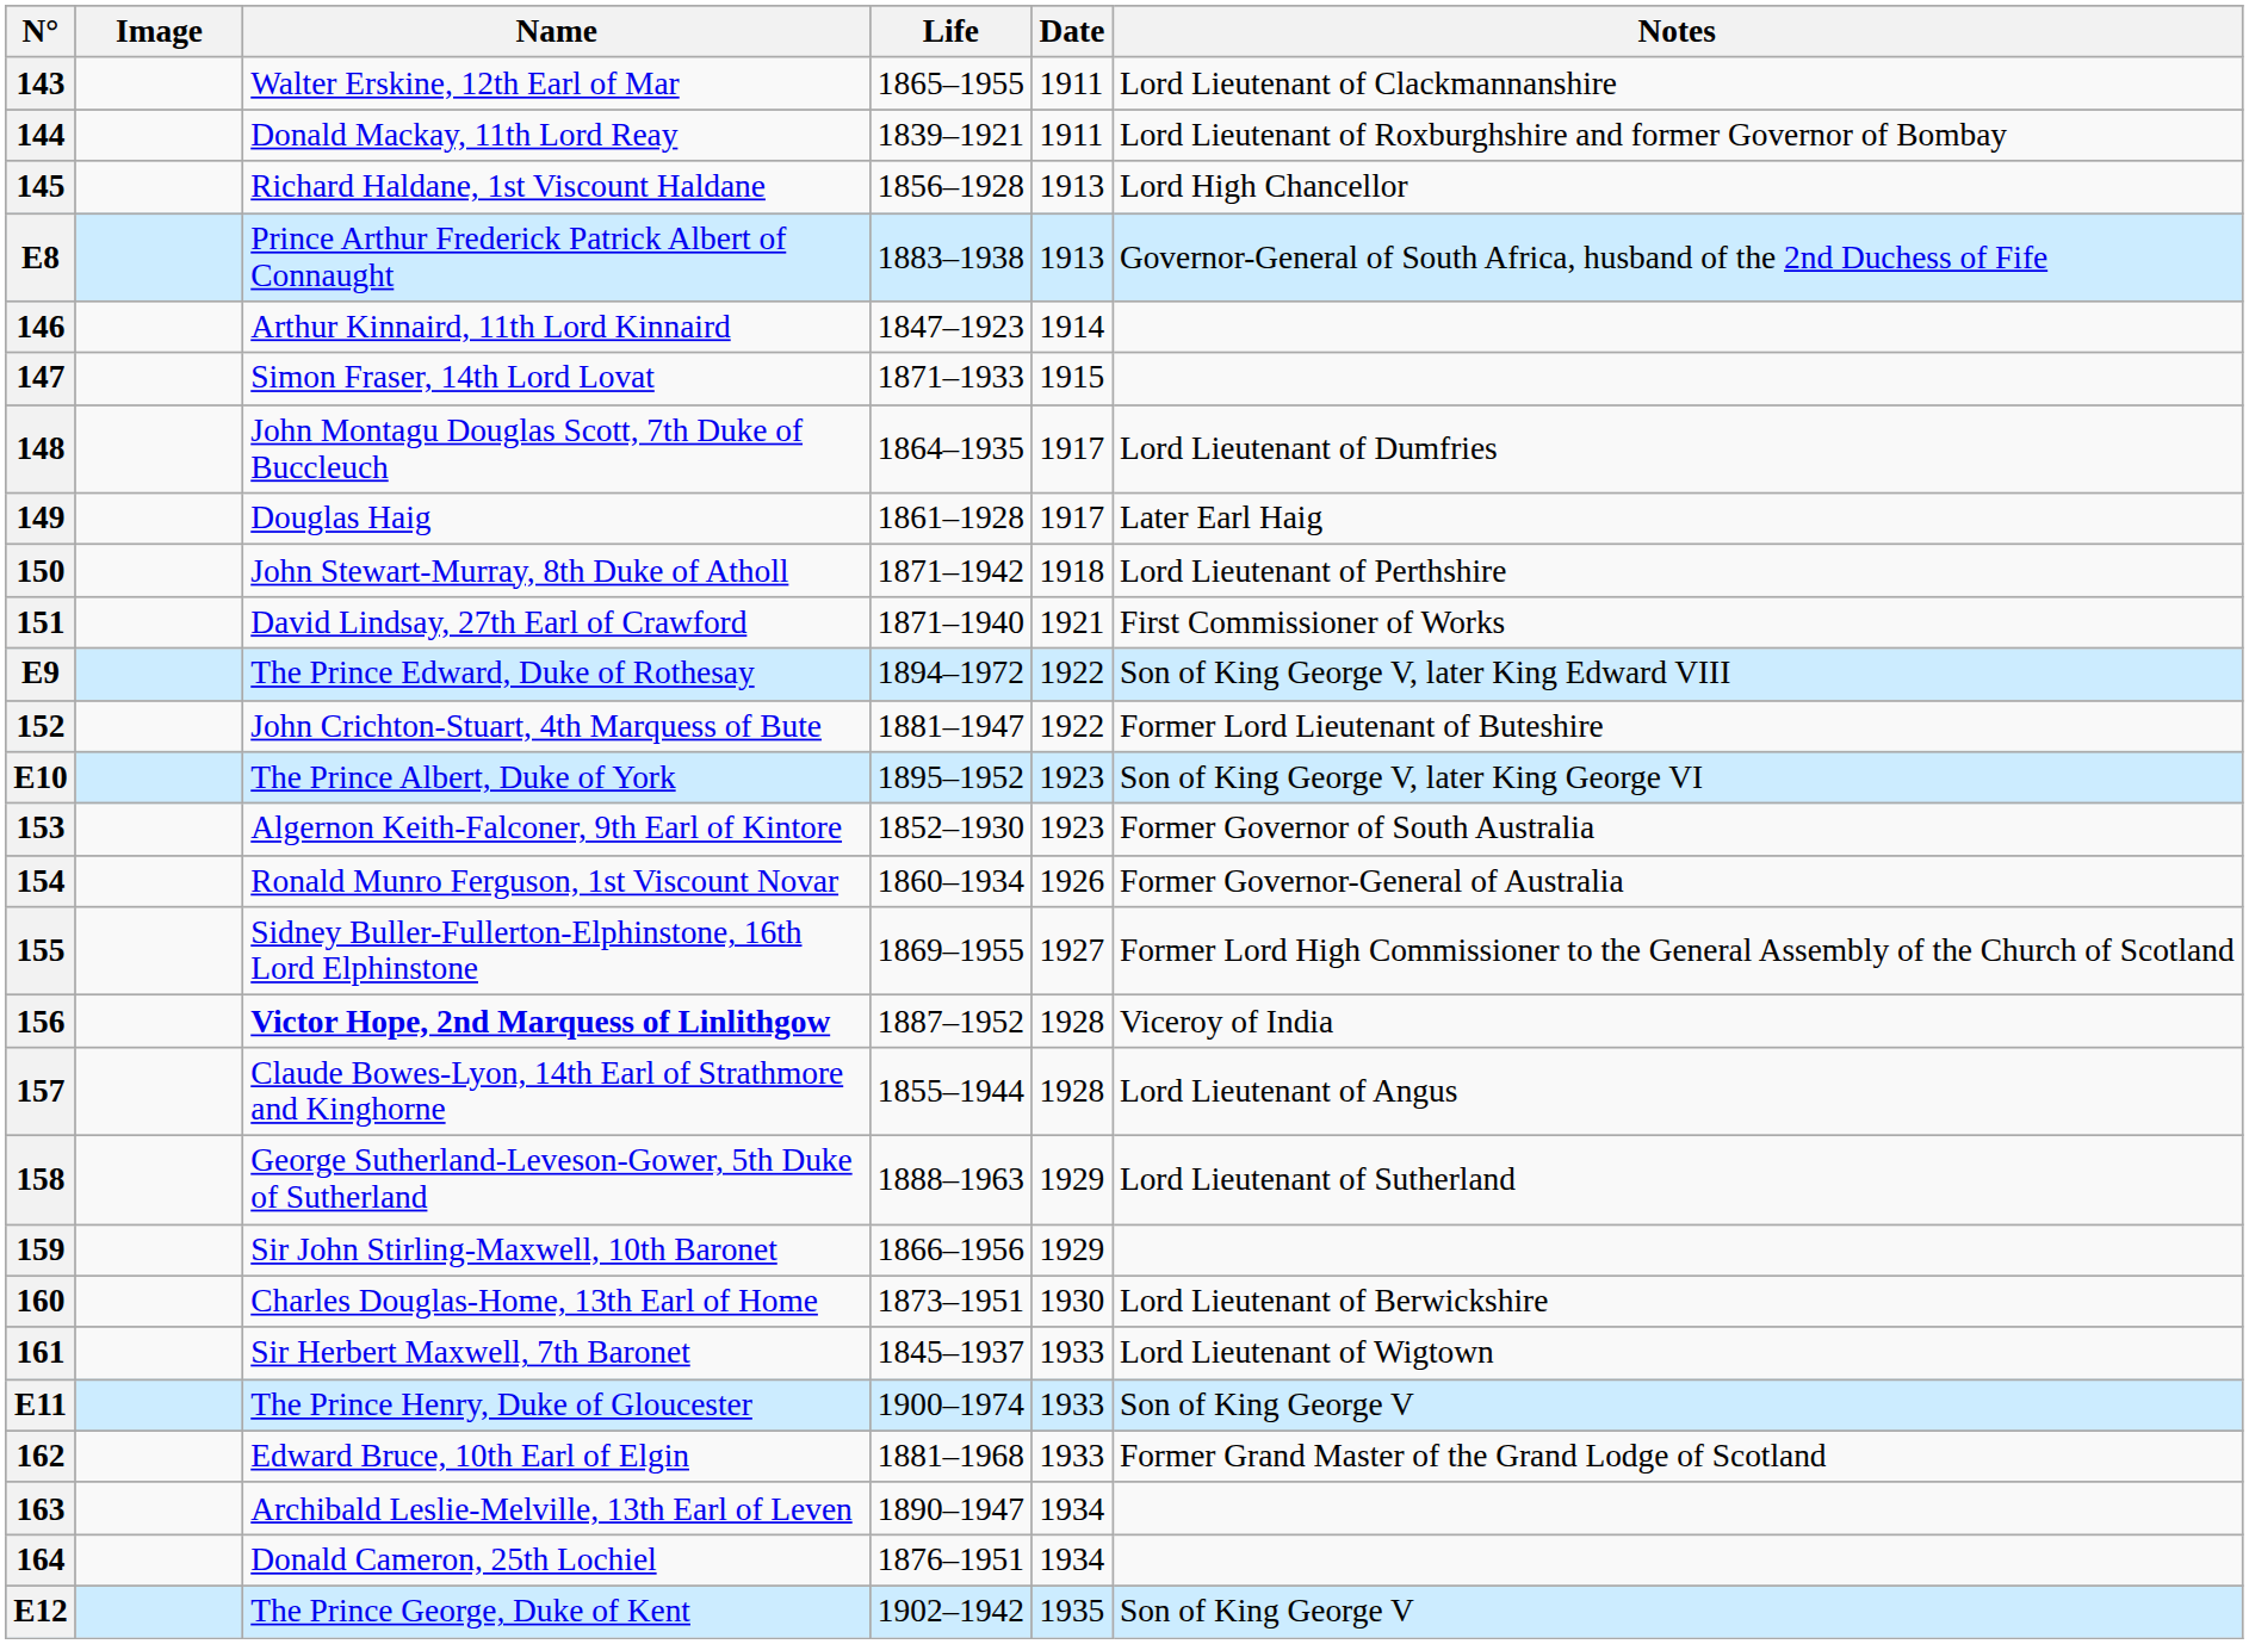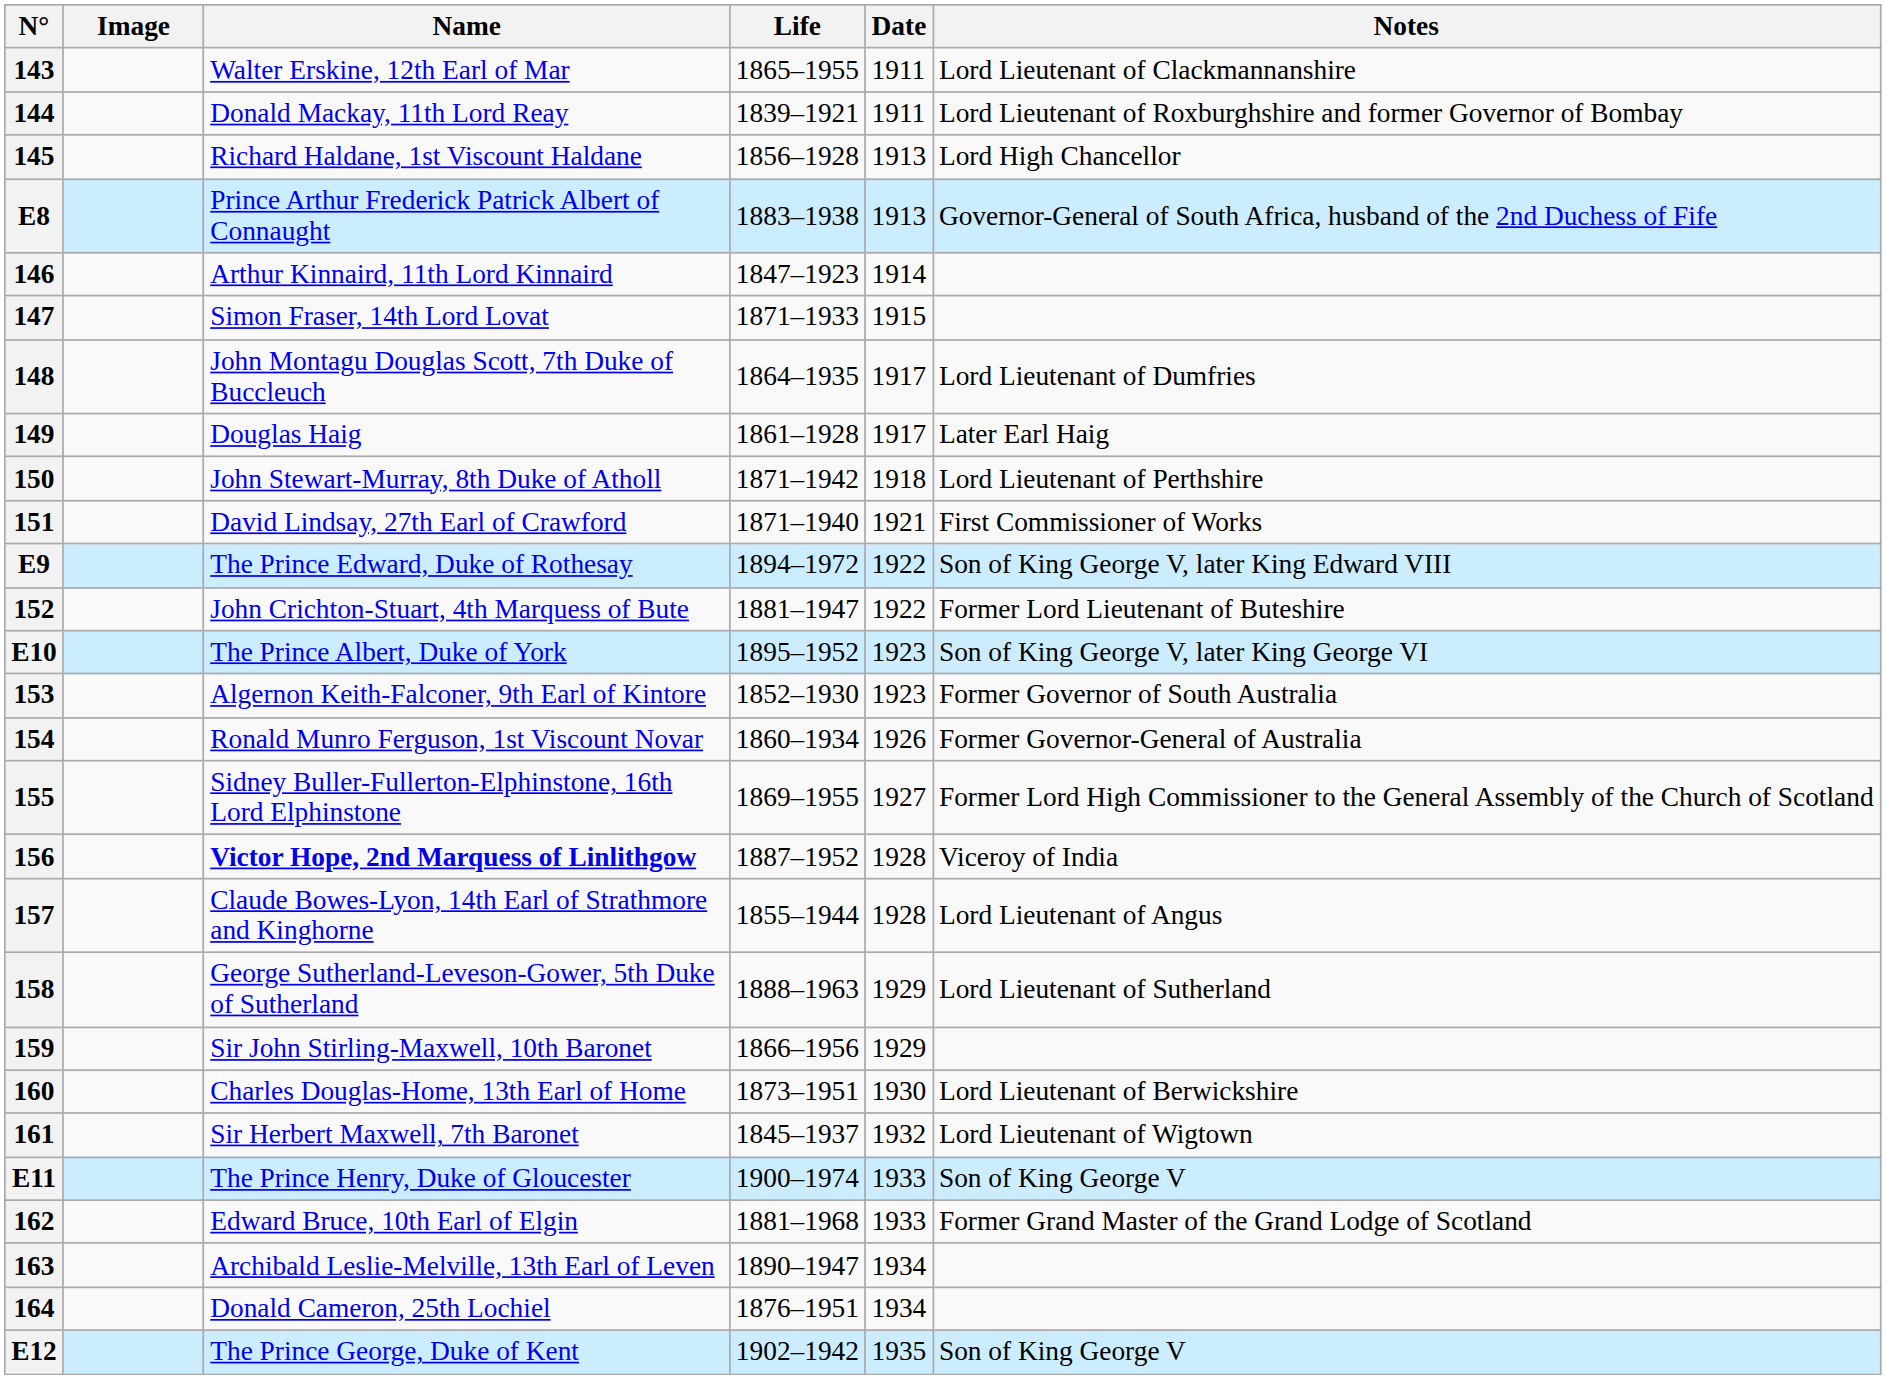161 | Date: 1933 -> 1932
